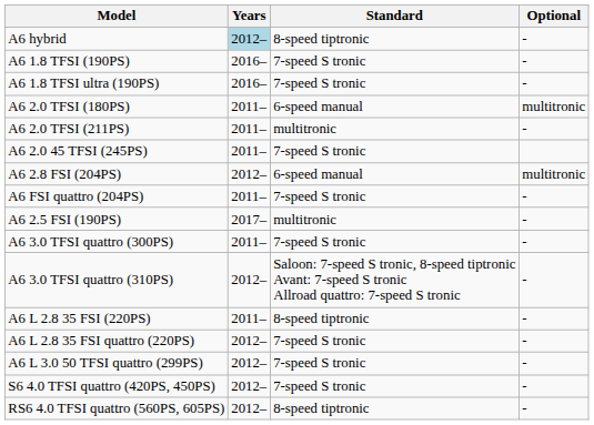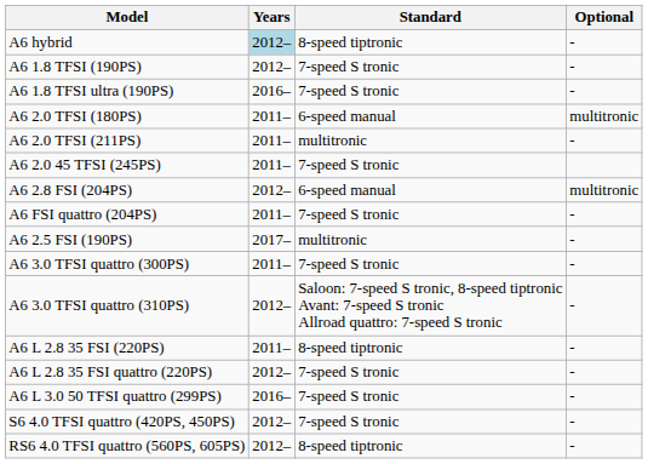A6 1.8 TFSI (190PS) | Years: 2016– -> 2012–
A6 L 3.0 50 TFSI quattro (299PS) | Years: 2012– -> 2016–
